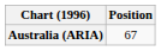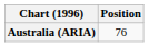Australia (ARIA) | Position: 67 -> 76
